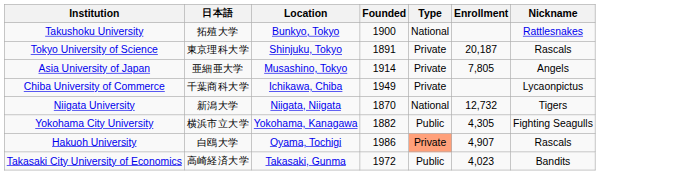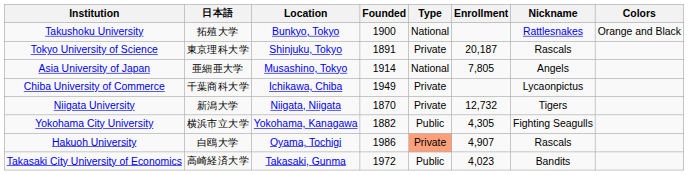+ column: Colors | Orange and Black
Asia University of Japan | Type: Private -> National
Niigata University | Type: National -> Private
